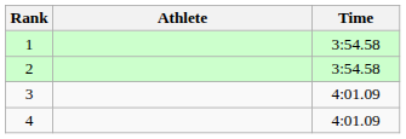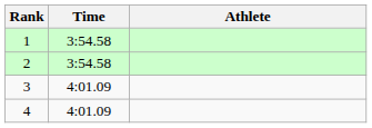columns swapped: Athlete <-> Time
